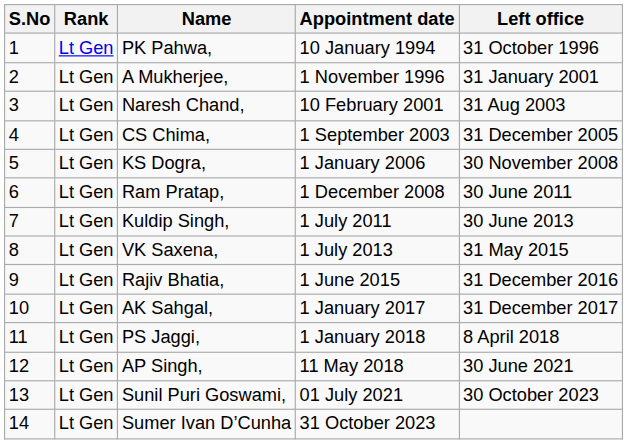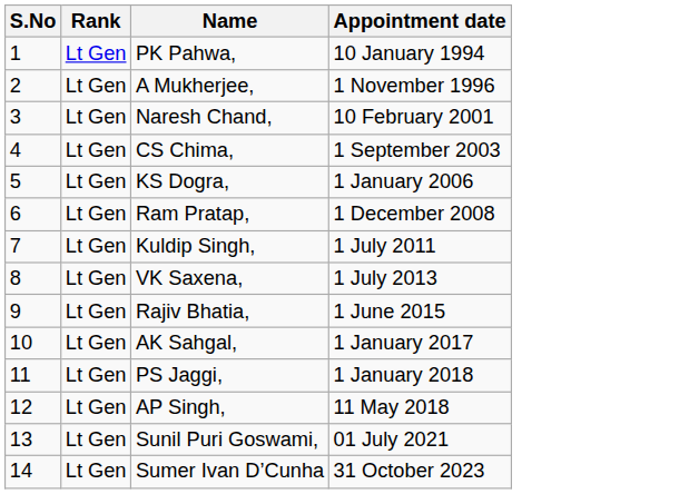- column: Left office | 31 October 1996 | 31 January 2001 | 31 Aug 2003 | 31 December 2005 | 30 November 2008 | 30 June 2011 | 30 June 2013 | 31 May 2015 | 31 December 2016 | 31 December 2017 | 8 April 2018 | 30 June 2021 | 30 October 2023
